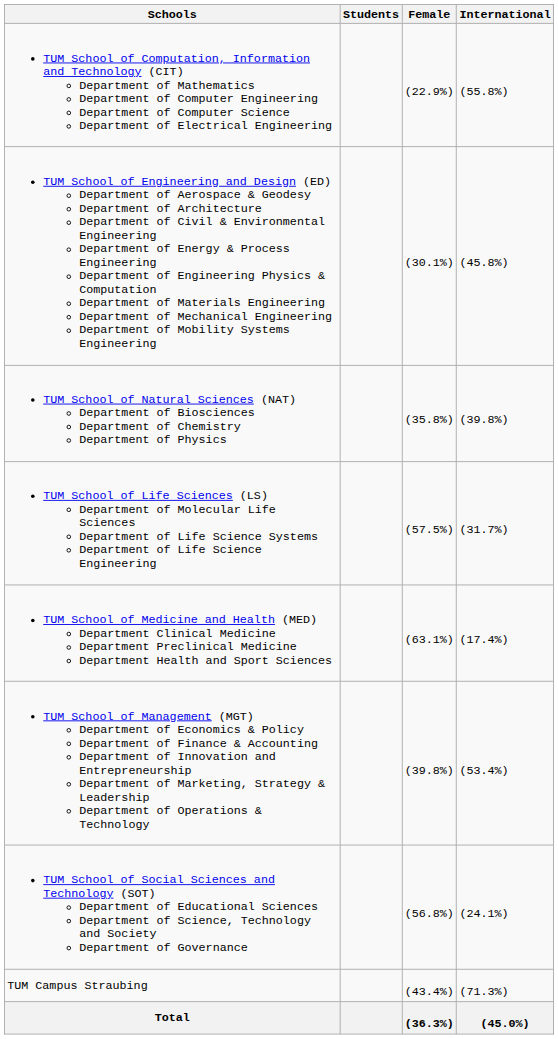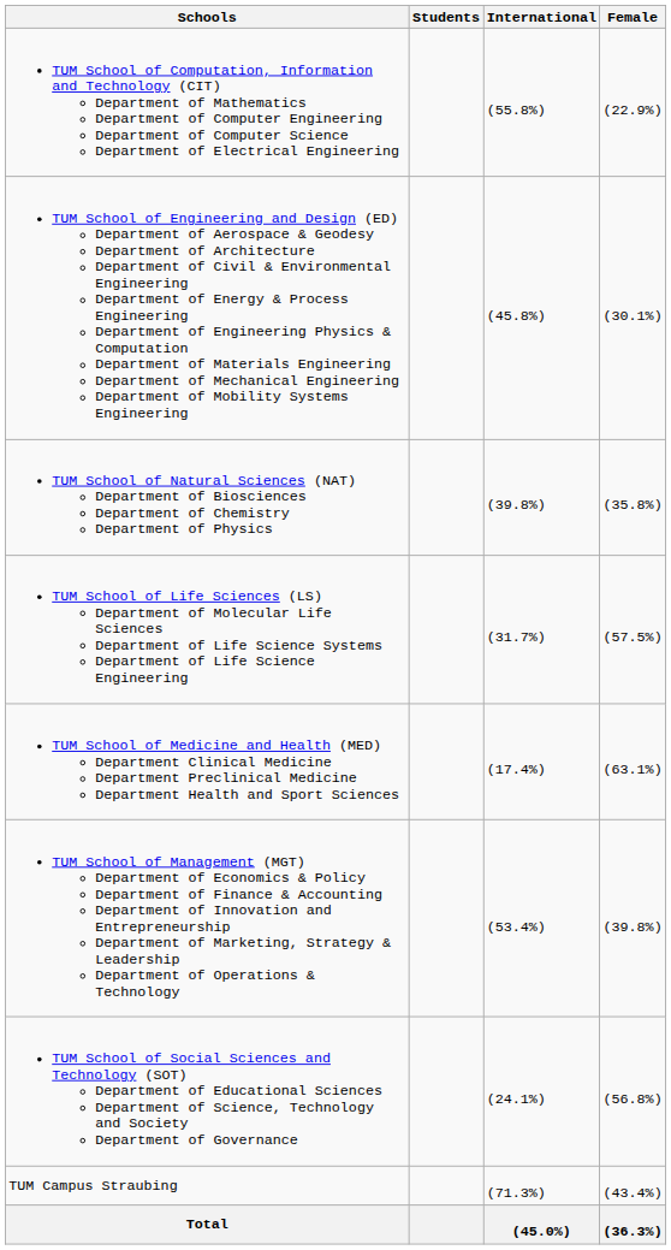columns swapped: Female <-> International
